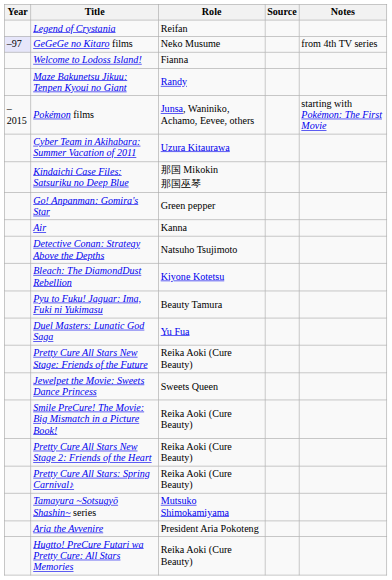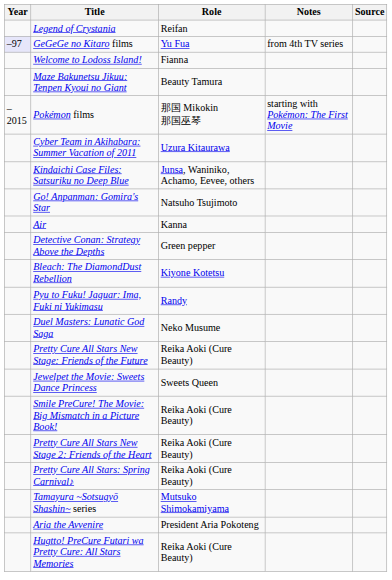columns swapped: Notes <-> Source
GeGeGe no Kitaro films | Role: Neko Musume -> Yu Fua
Maze Bakunetsu Jikuu: Tenpen Kyoui no Giant | Role: Randy -> Beauty Tamura
Pokémon films | Role: Junsa, Waniniko, Achamo, Eevee, others -> 那国 Mikokin 那国巫琴
Kindaichi Case Files: Satsuriku no Deep Blue | Role: 那国 Mikokin 那国巫琴 -> Junsa, Waniniko, Achamo, Eevee, others
Go! Anpanman: Gomira's Star | Role: Green pepper -> Natsuho Tsujimoto
Detective Conan: Strategy Above the Depths | Role: Natsuho Tsujimoto -> Green pepper
Pyu to Fuku! Jaguar: Ima, Fuki ni Yukimasu | Role: Beauty Tamura -> Randy
Duel Masters: Lunatic God Saga | Role: Yu Fua -> Neko Musume
